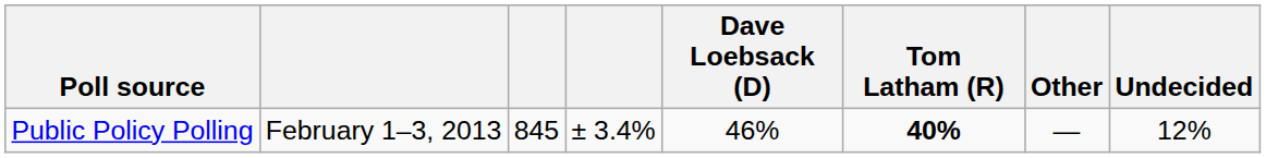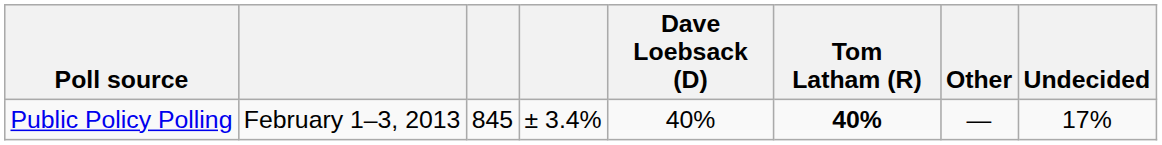Public Policy Polling | Dave Loebsack (D): 46% -> 40%
Public Policy Polling | Undecided: 12% -> 17%
